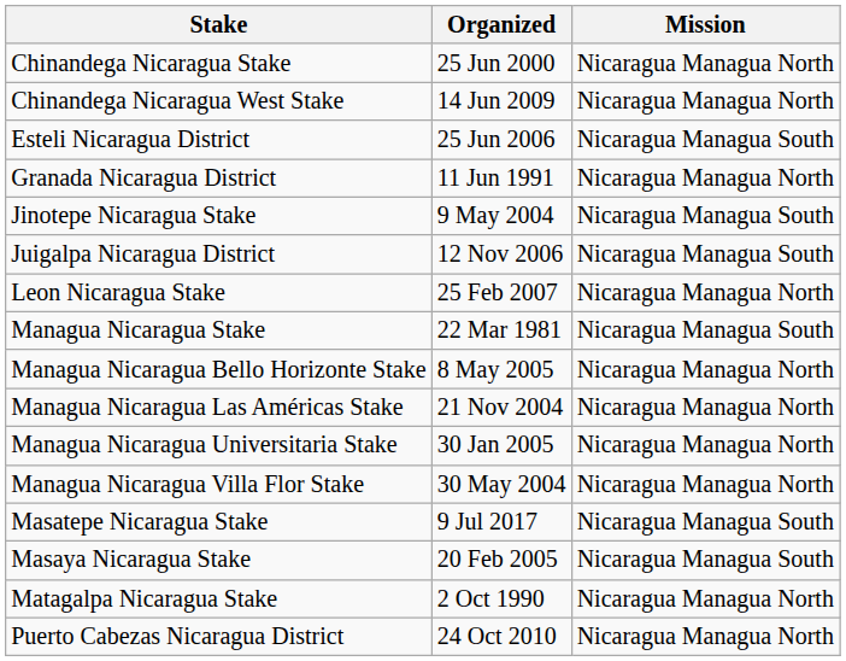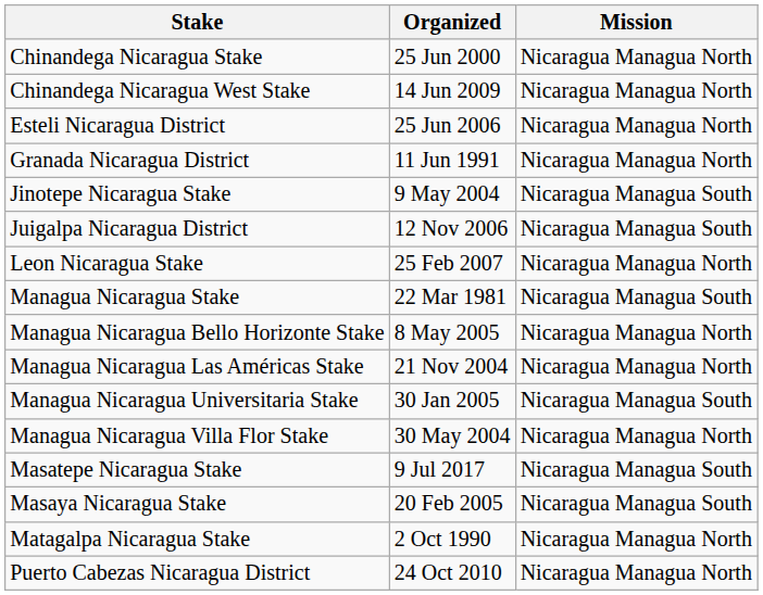Esteli Nicaragua District | Mission: Nicaragua Managua South -> Nicaragua Managua North
Managua Nicaragua Universitaria Stake | Mission: Nicaragua Managua North -> Nicaragua Managua South
